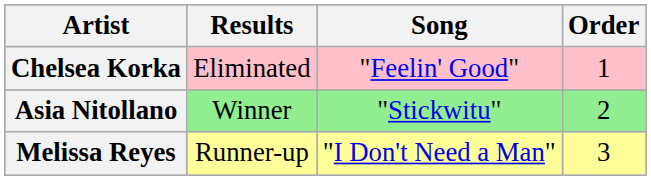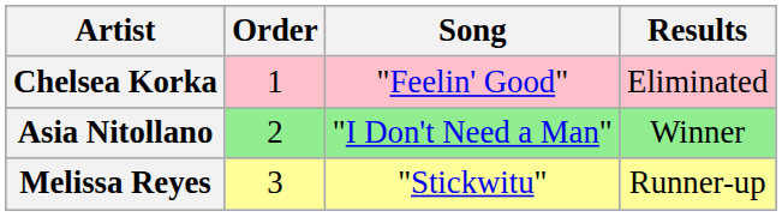columns swapped: Order <-> Results
Asia Nitollano | Song: "Stickwitu" -> "I Don't Need a Man"
Melissa Reyes | Song: "I Don't Need a Man" -> "Stickwitu"
